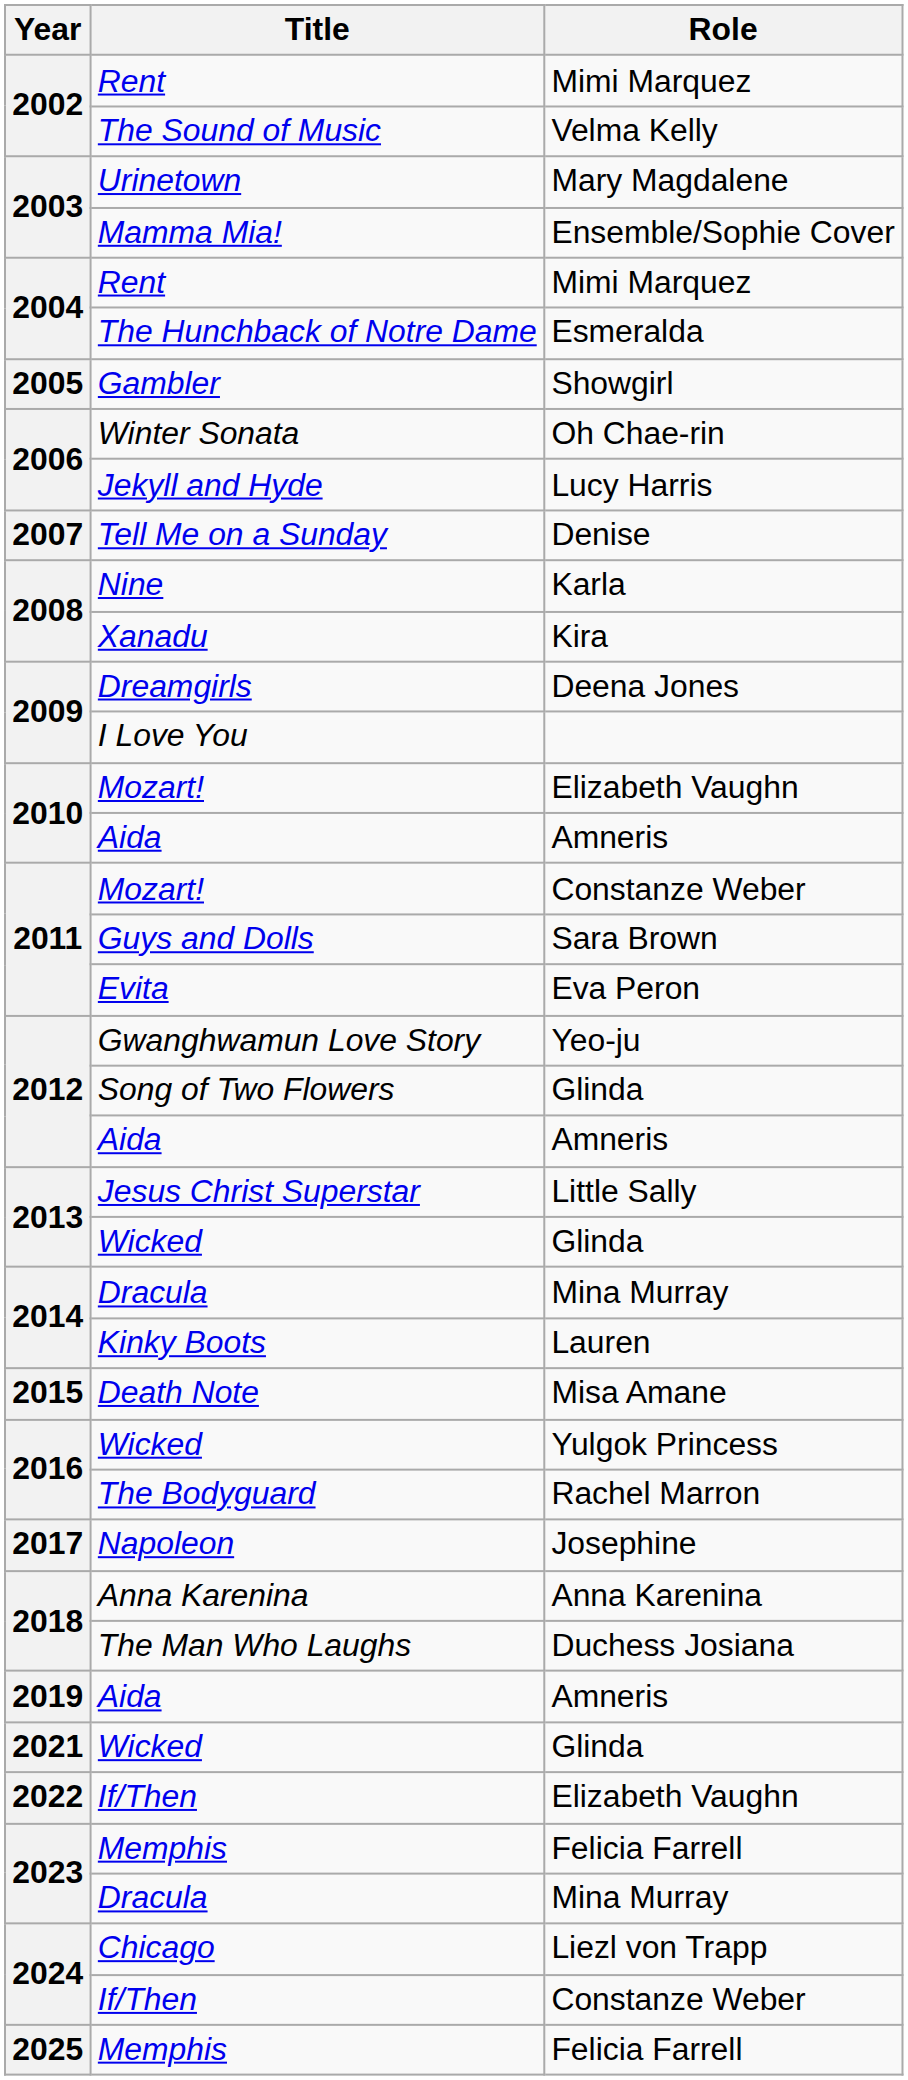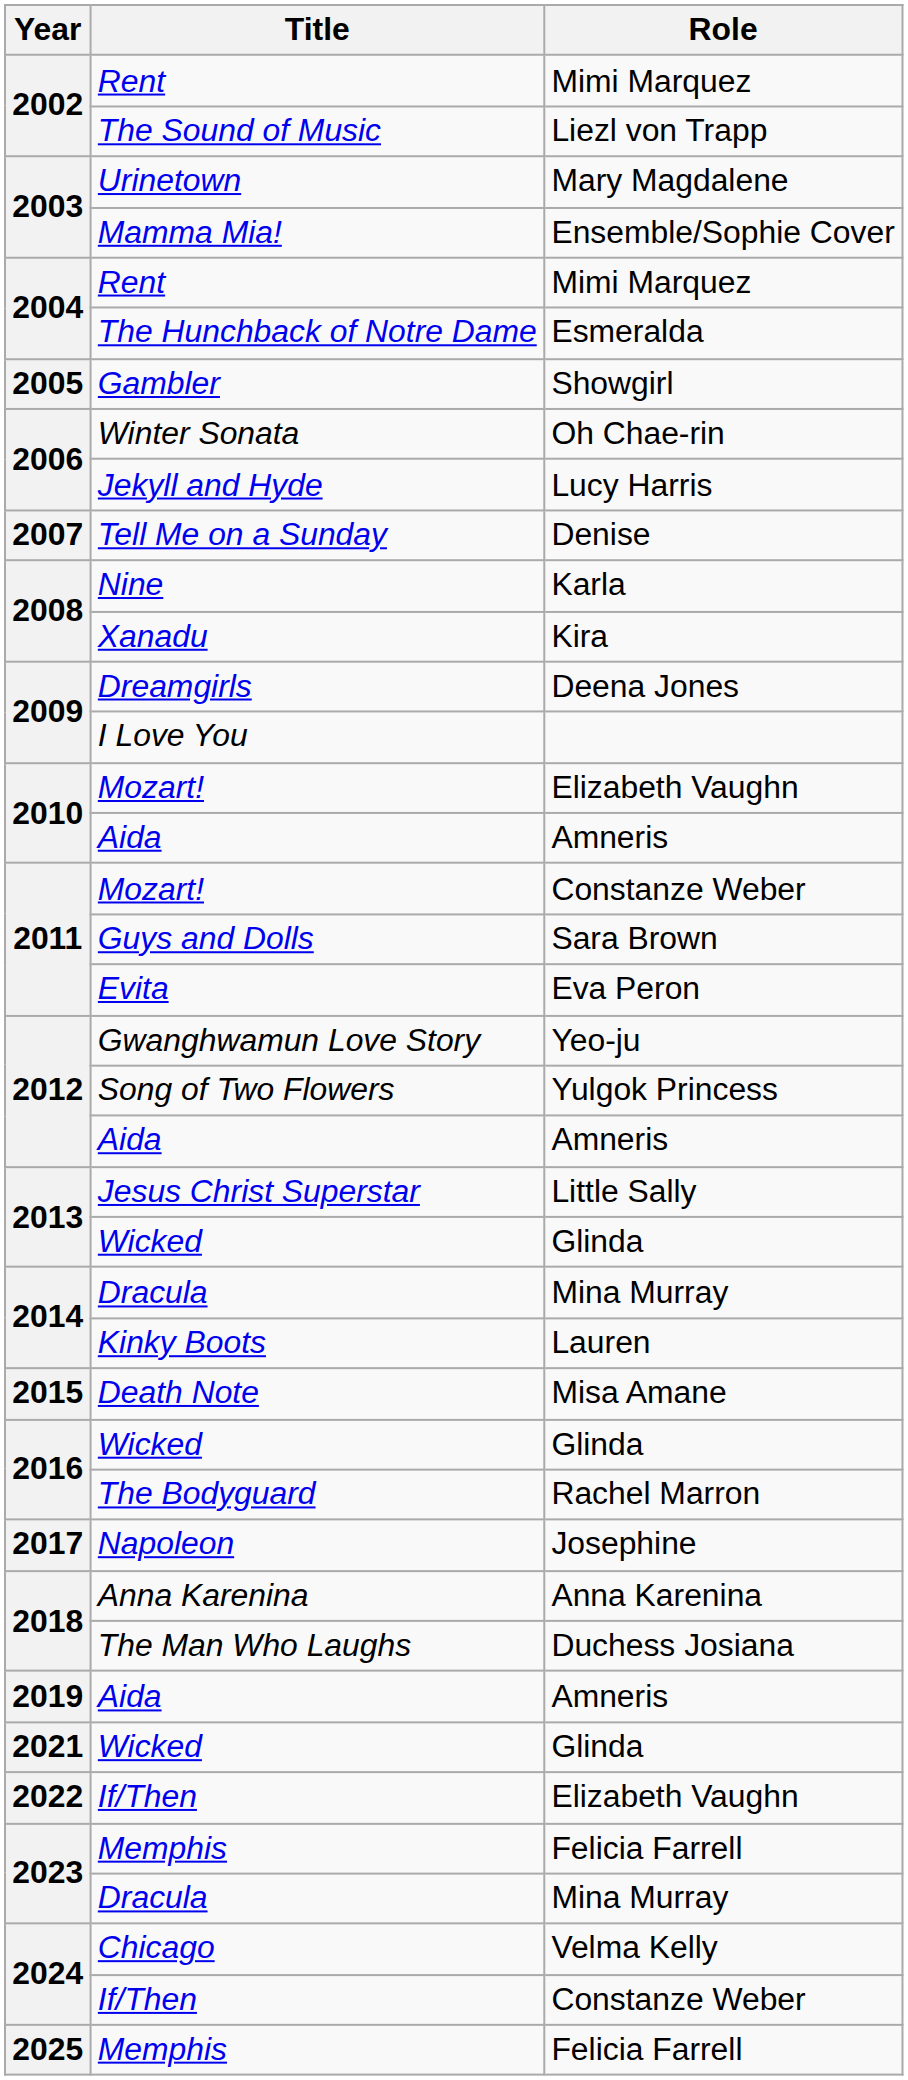The Sound of Music | Role: Velma Kelly -> Liezl von Trapp
Song of Two Flowers | Role: Glinda -> Yulgok Princess
2016 / Wicked | Role: Yulgok Princess -> Glinda
Chicago | Role: Liezl von Trapp -> Velma Kelly
